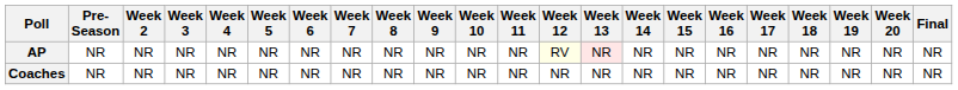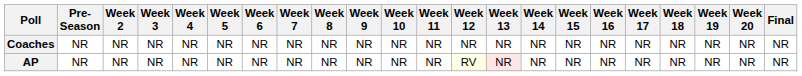rows swapped: AP <-> Coaches
